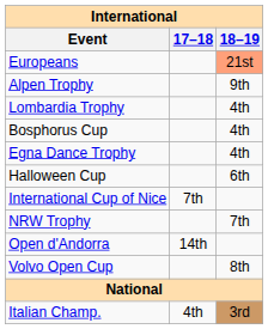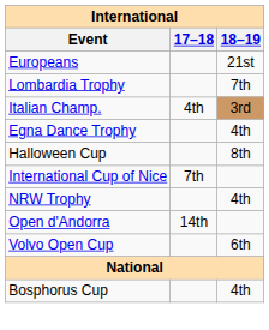Europeans | 18–19: lightsalmon background -> no background
- row: Alpen Trophy | 9th
Lombardia Trophy | 18–19: 4th -> 7th
rows swapped: Bosphorus Cup <-> Italian Champ.
Halloween Cup | 18–19: 6th -> 8th
NRW Trophy | 18–19: 7th -> 4th
Volvo Open Cup | 18–19: 8th -> 6th
